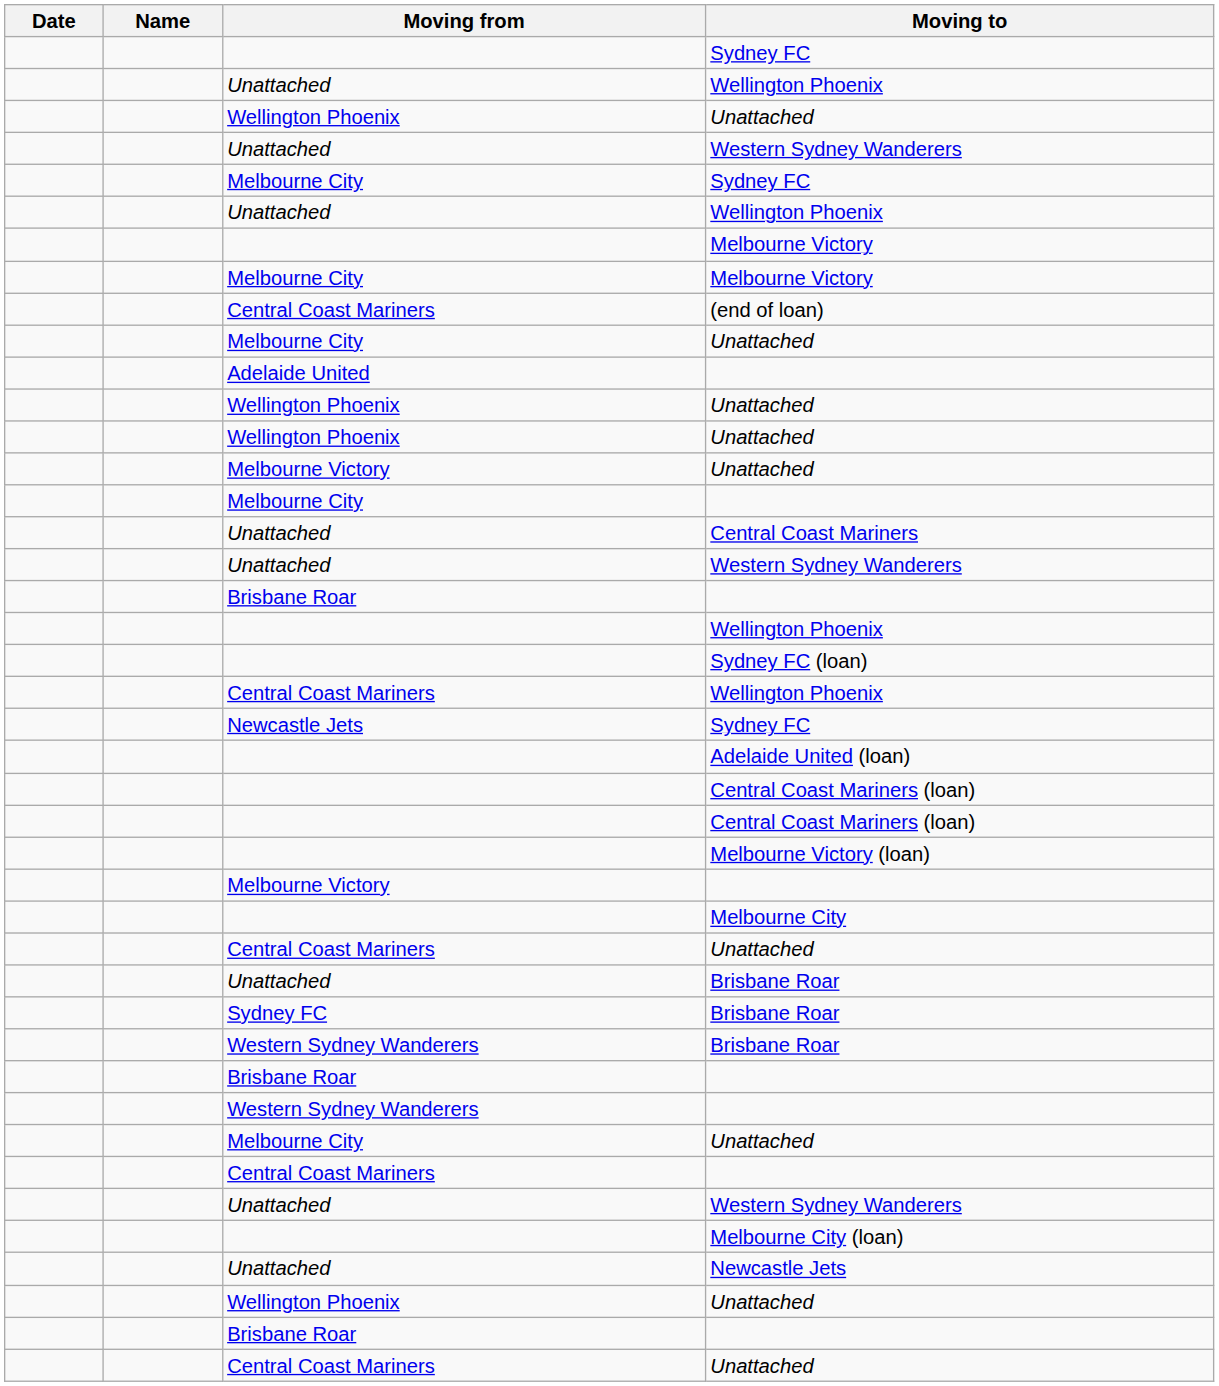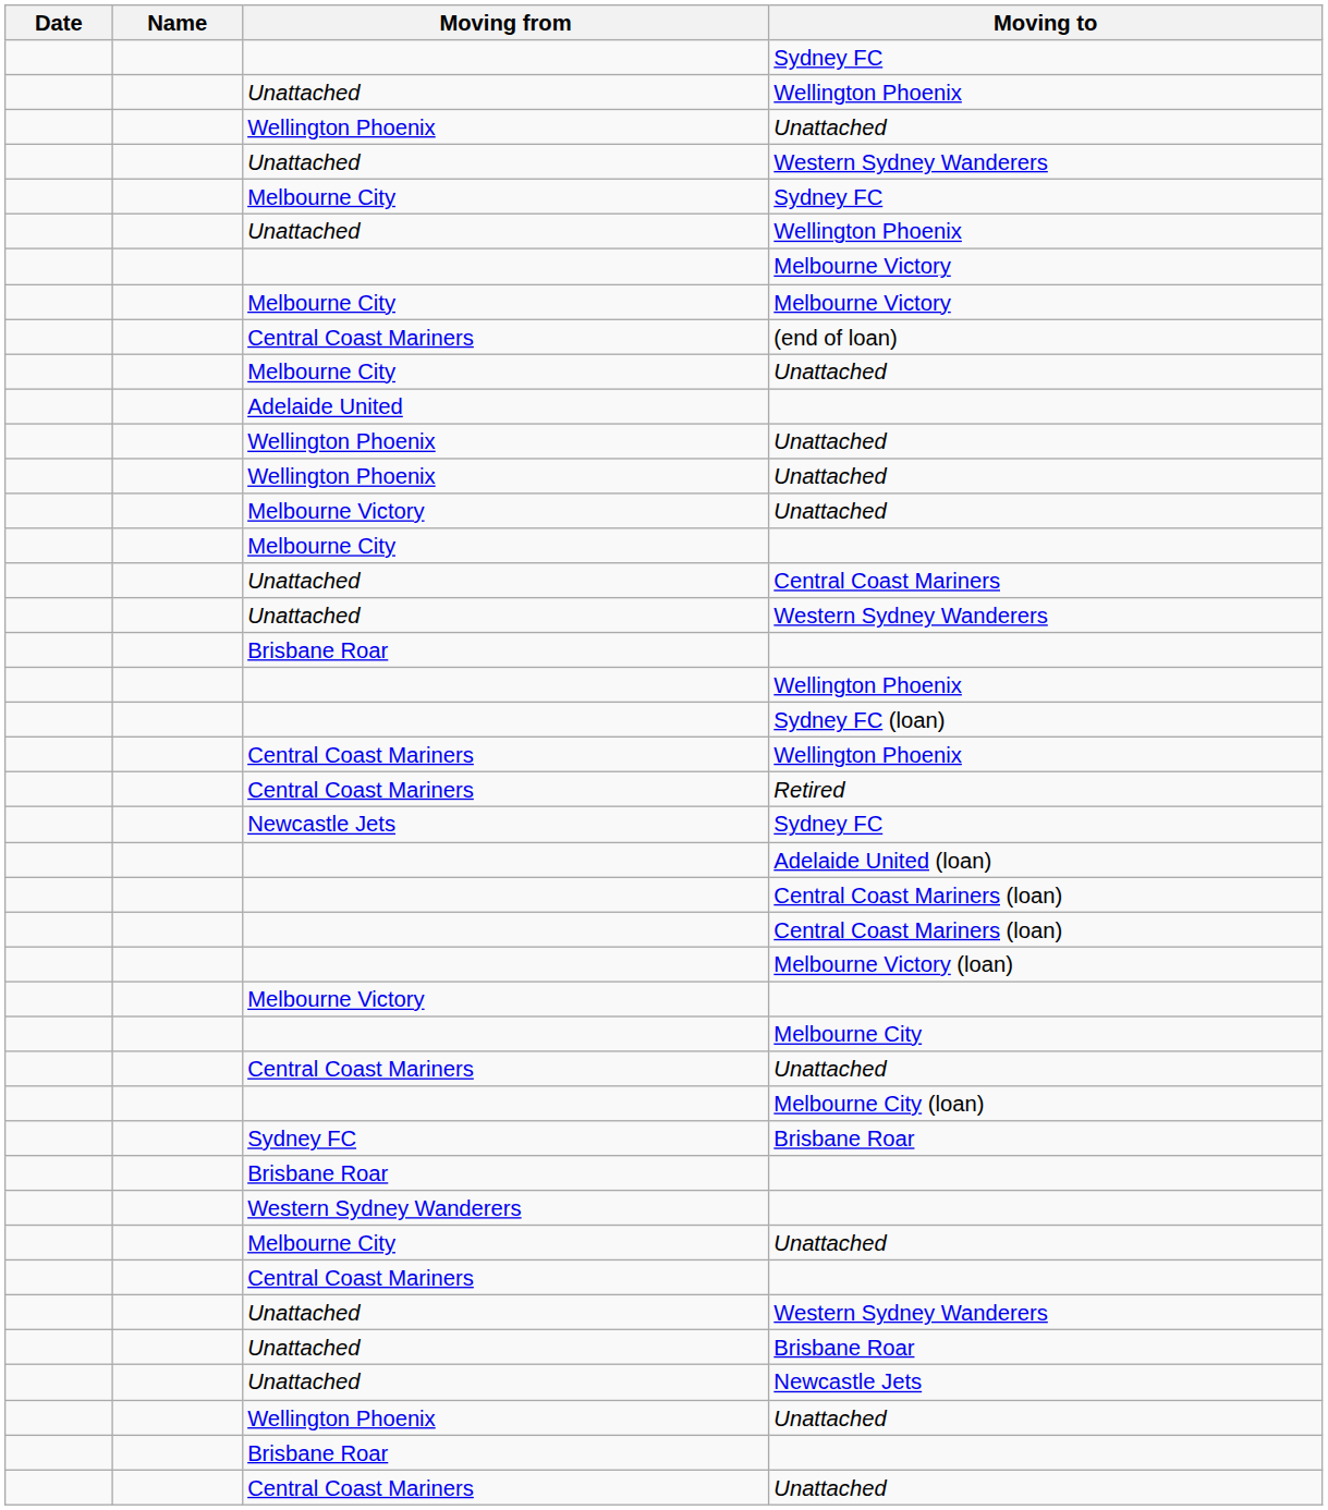+ row: Central Coast Mariners | Retired
rows swapped: Melbourne City (loan) <-> Unattached / Brisbane Roar
- row: Western Sydney Wanderers | Brisbane Roar
